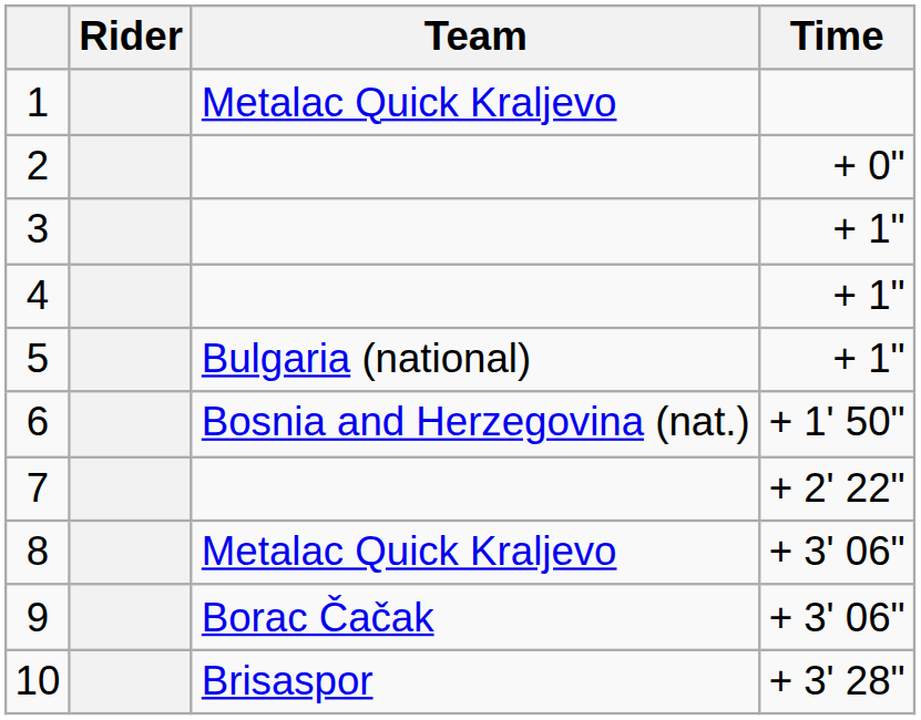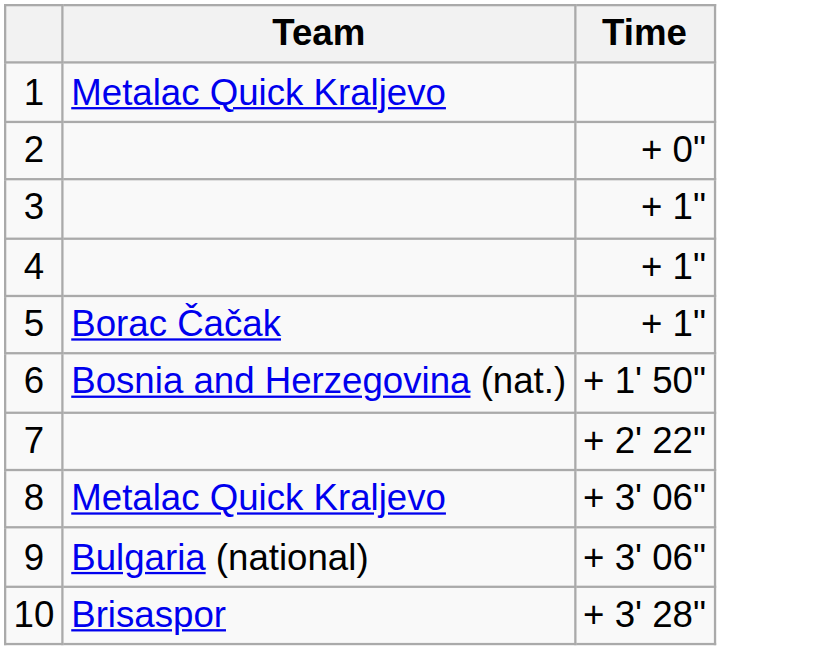- column: Rider
5 | Team: Bulgaria (national) -> Borac Čačak
9 | Team: Borac Čačak -> Bulgaria (national)
